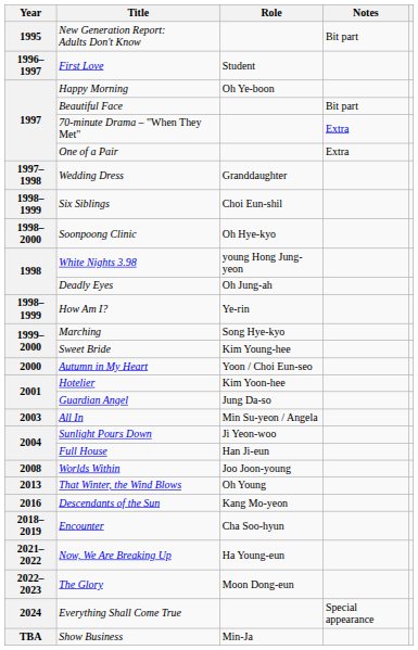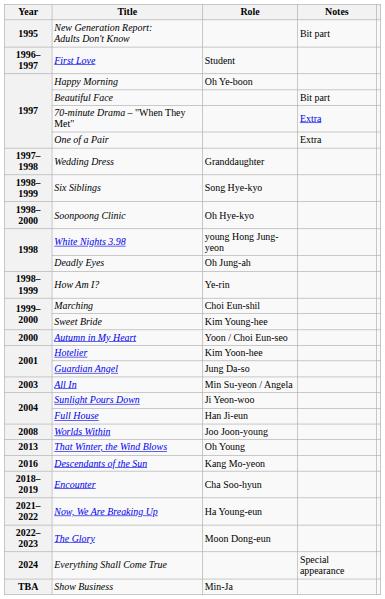Six Siblings | Role: Choi Eun-shil -> Song Hye-kyo
Marching | Role: Song Hye-kyo -> Choi Eun-shil
